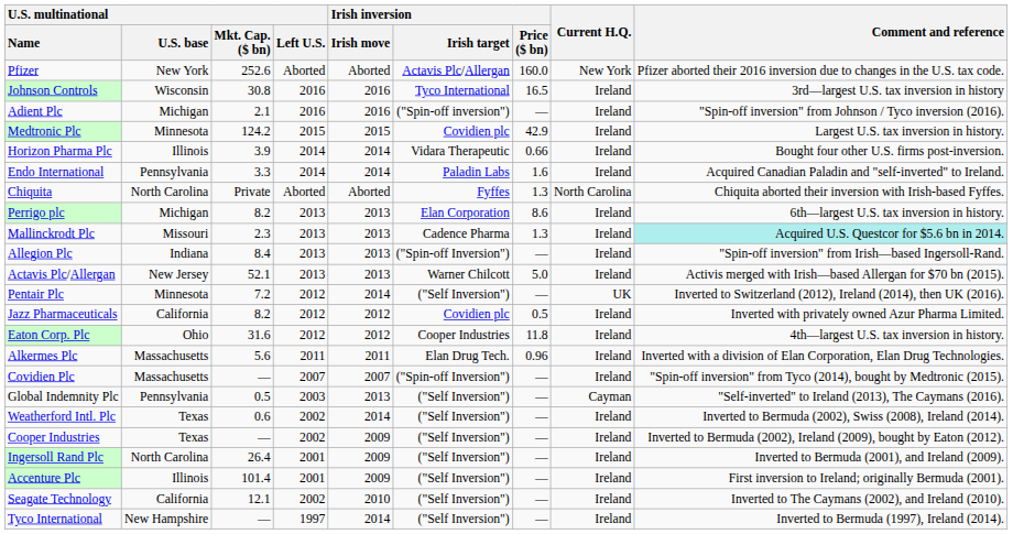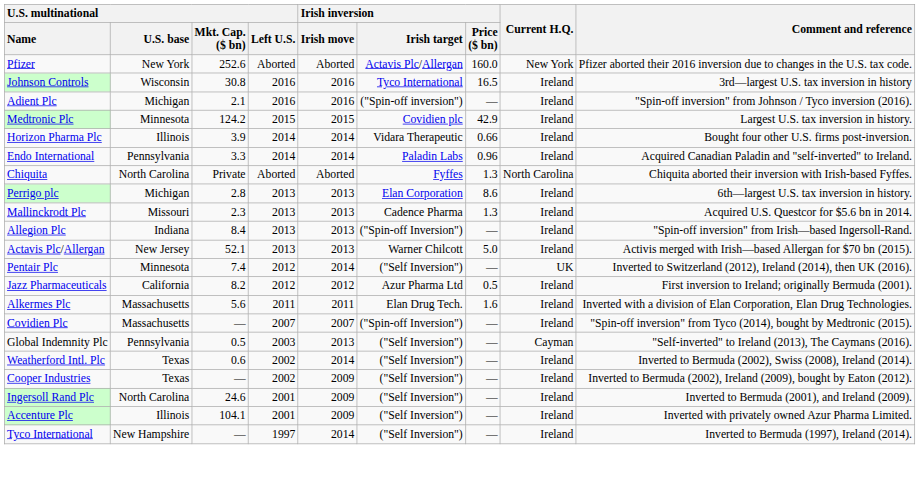Endo International | Irish inversion / Price ($ bn): 1.6 -> 0.96
Perrigo plc | U.S. multinational / Mkt. Cap. ($ bn): 8.2 -> 2.8
Mallinckrodt Plc | Comment and reference: paleturquoise background -> no background
Pentair Plc | U.S. multinational / Mkt. Cap. ($ bn): 7.2 -> 7.4
Jazz Pharmaceuticals | Irish inversion / Irish target: Covidien plc -> Azur Pharma Ltd
Jazz Pharmaceuticals | Comment and reference: Inverted with privately owned Azur Pharma Limited. -> First inversion to Ireland; originally Bermuda (2001).
- row: Eaton Corp. Plc | Ohio | 31.6 | 2012 | 2012 | Cooper Industries | 11.8 | Ireland | 4th—largest U.S. tax inversion in history.
Alkermes Plc | Irish inversion / Price ($ bn): 0.96 -> 1.6
Ingersoll Rand Plc | U.S. multinational / Mkt. Cap. ($ bn): 26.4 -> 24.6
Accenture Plc | U.S. multinational / Mkt. Cap. ($ bn): 101.4 -> 104.1
Accenture Plc | Comment and reference: First inversion to Ireland; originally Bermuda (2001). -> Inverted with privately owned Azur Pharma Limited.
- row: Seagate Technology | California | 12.1 | 2002 | 2010 | ("Self Inversion") | — | Ireland | Inverted to The Caymans (2002), and Ireland (2010).
